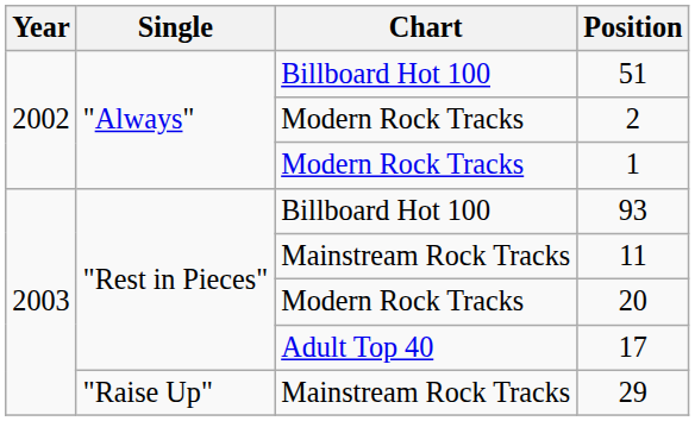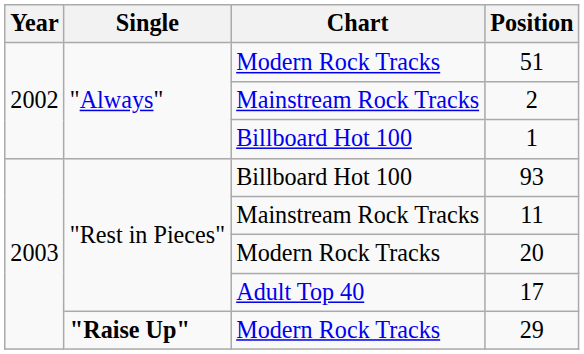51 | Chart: Billboard Hot 100 -> Modern Rock Tracks
2 | Chart: Modern Rock Tracks -> Mainstream Rock Tracks
1 | Chart: Modern Rock Tracks -> Billboard Hot 100
29 | Single: normal -> bold
29 | Chart: Mainstream Rock Tracks -> Modern Rock Tracks
